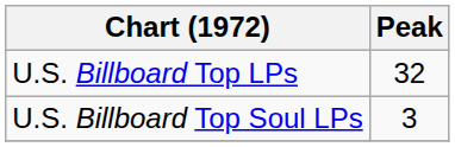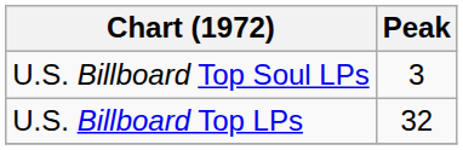rows swapped: U.S. Billboard Top LPs <-> U.S. Billboard Top Soul LPs
